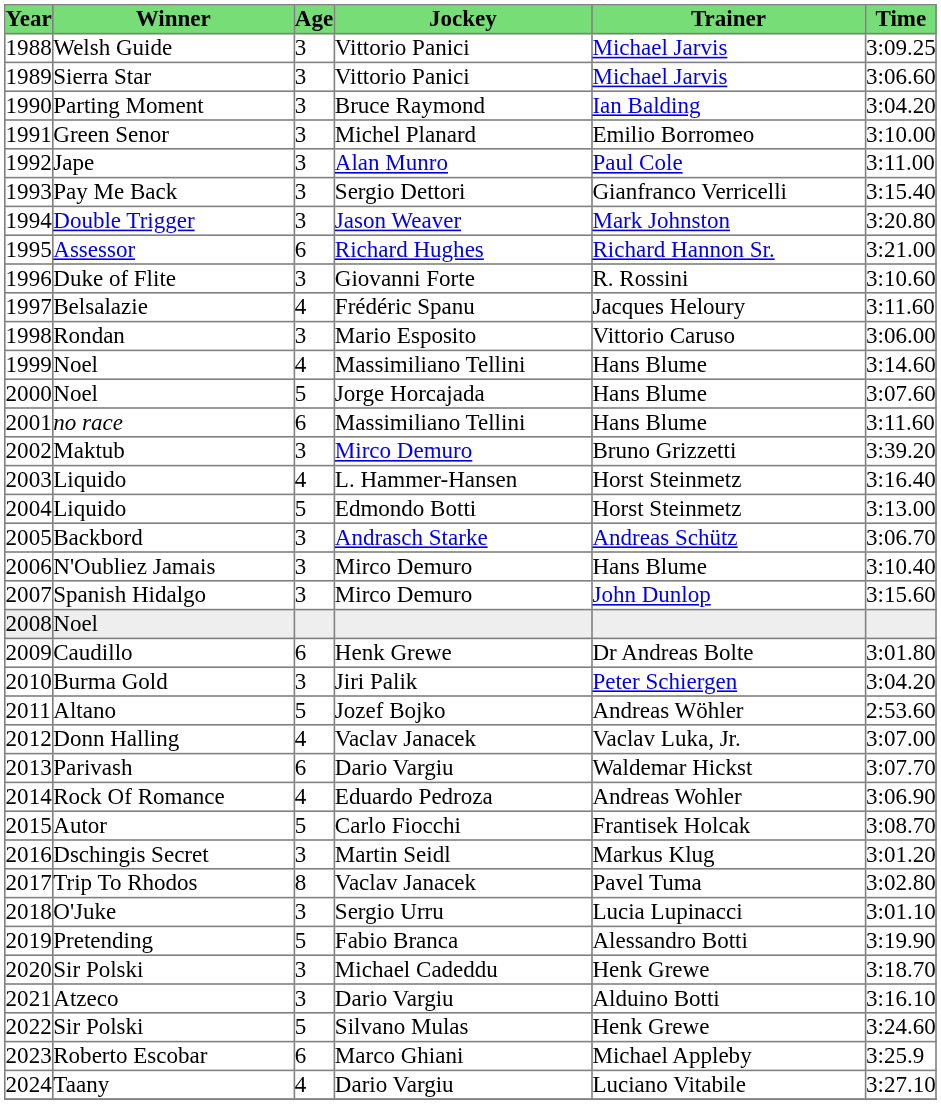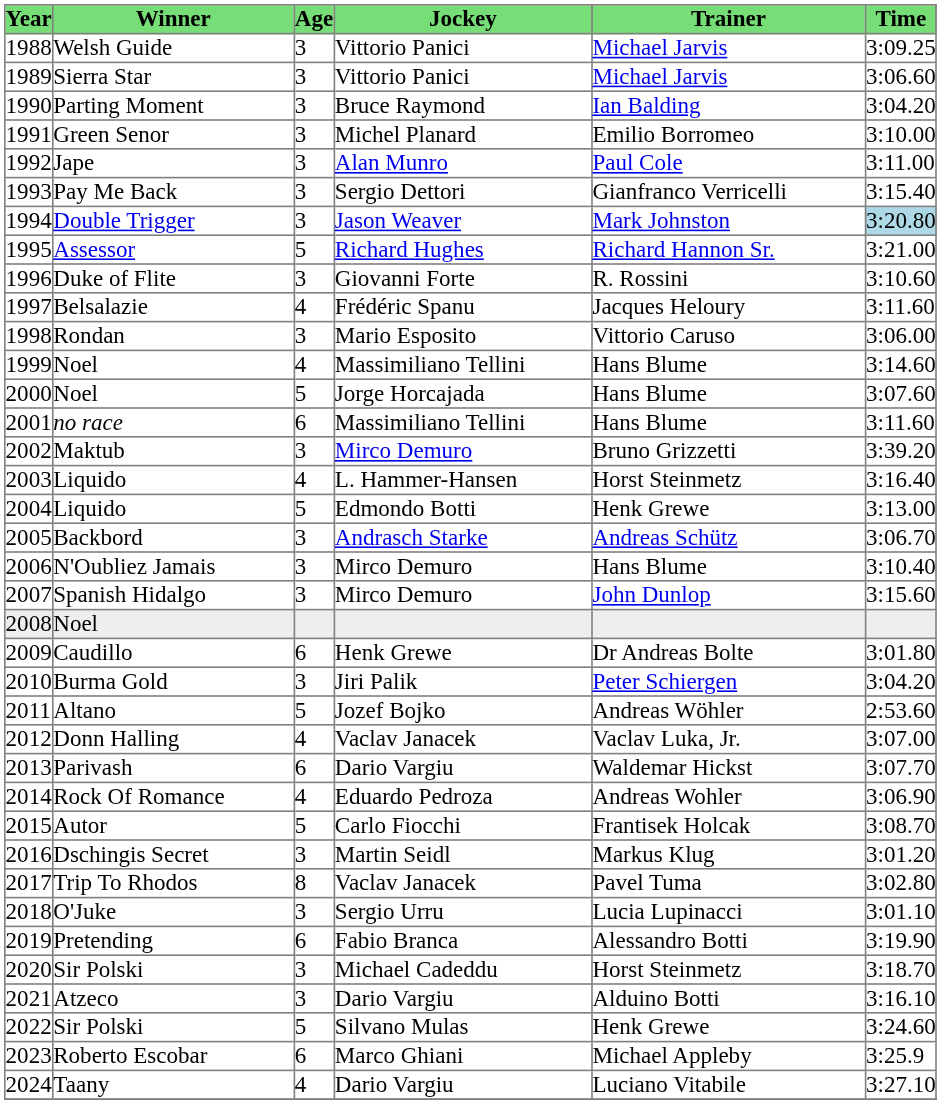1994 | Time: no background -> lightblue background
1995 | Age: 6 -> 5
2004 | Trainer: Horst Steinmetz -> Henk Grewe
2019 | Age: 5 -> 6
2020 | Trainer: Henk Grewe -> Horst Steinmetz
